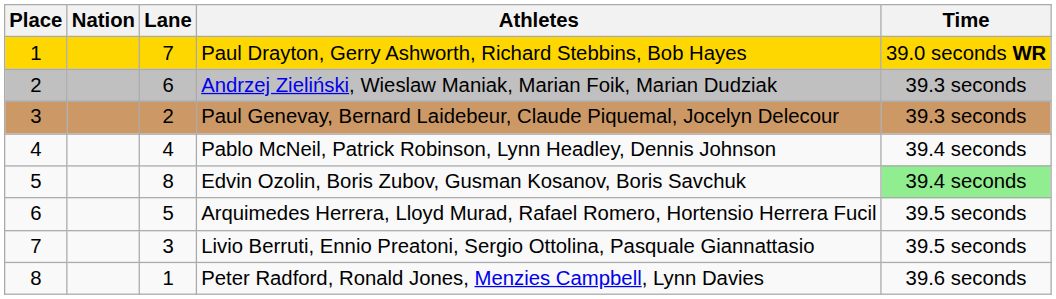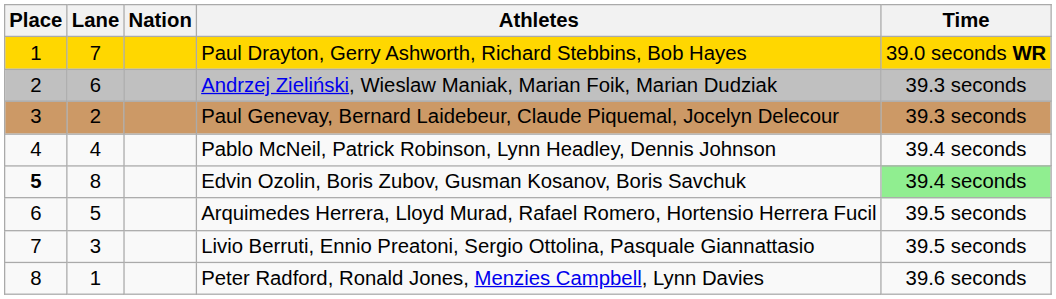columns swapped: Lane <-> Nation
Edvin Ozolin, Boris Zubov, Gusman Kosanov, Boris Savchuk | Place: normal -> bold
